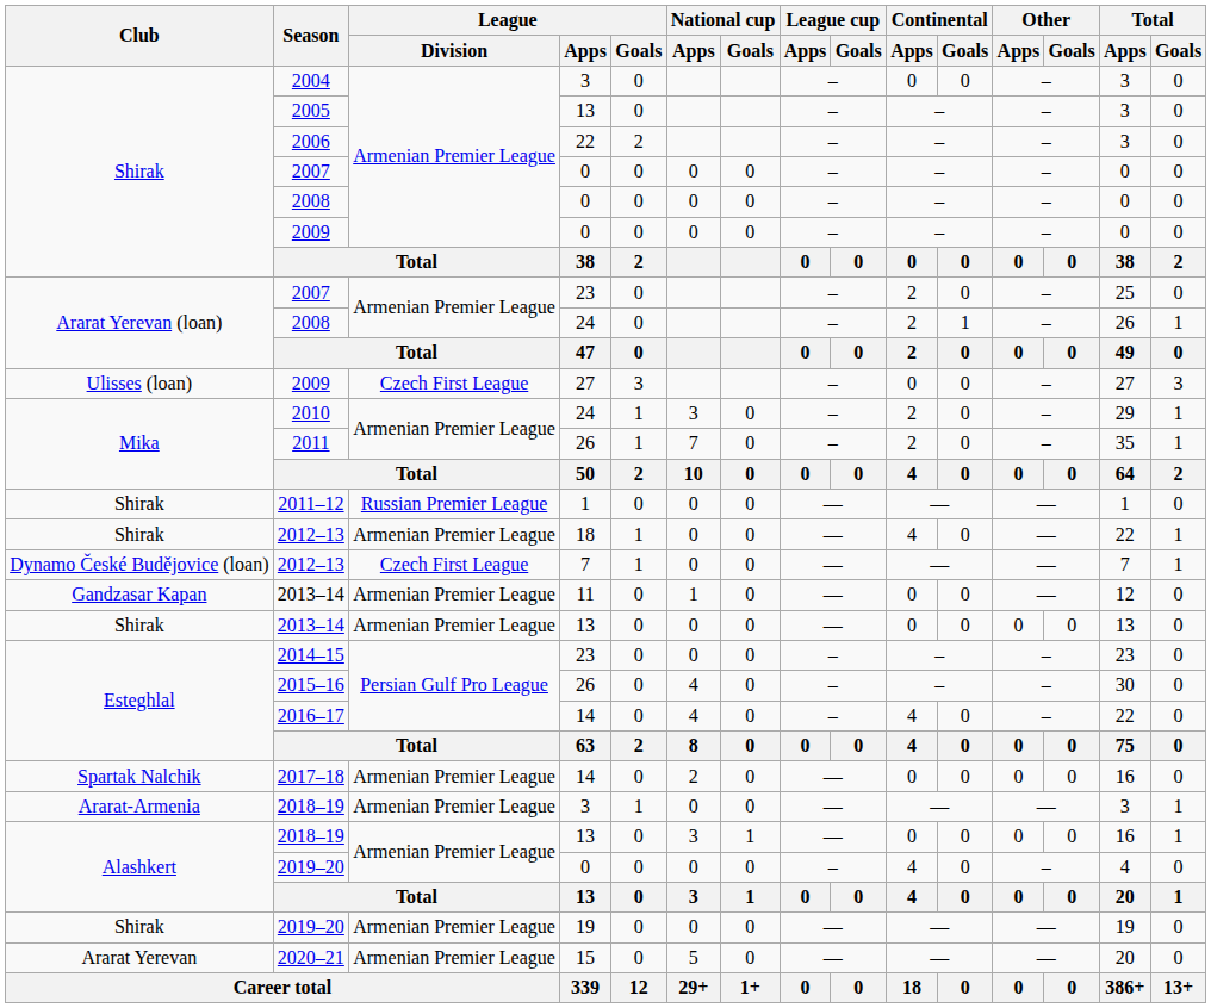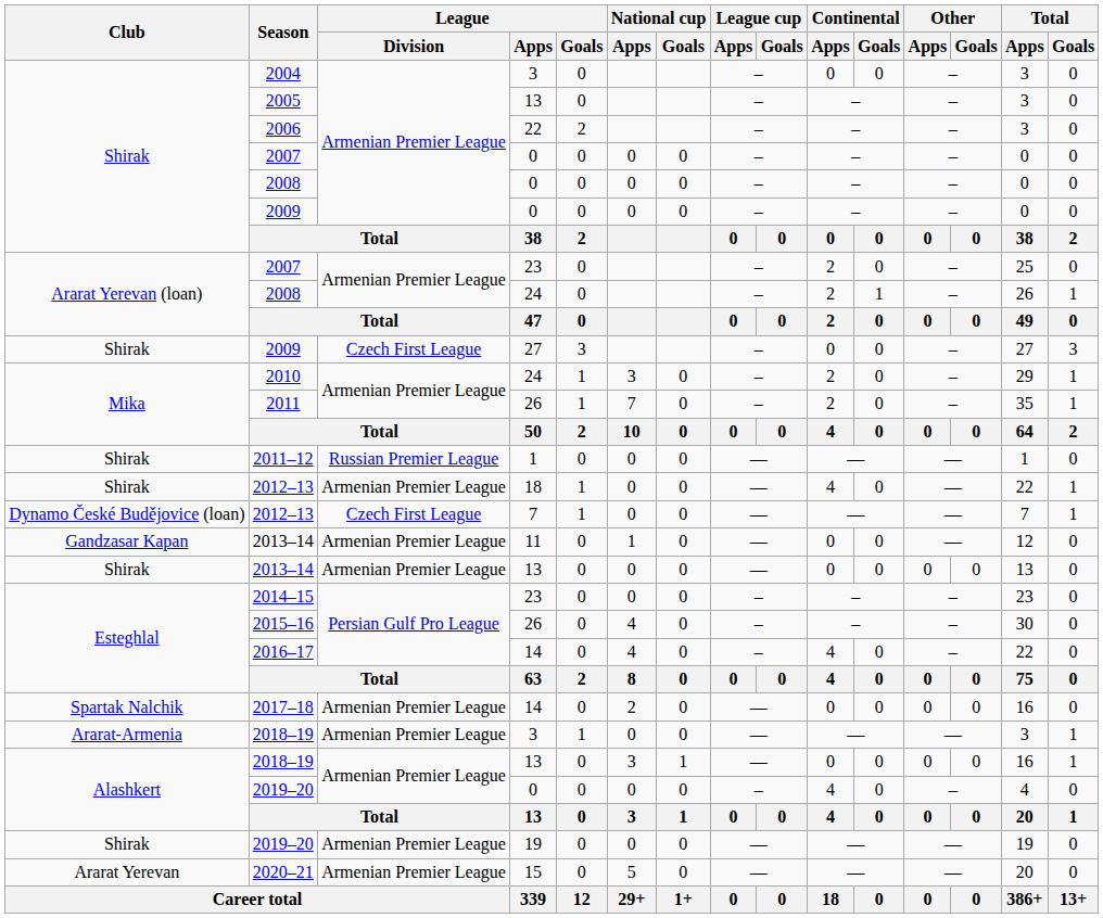2009 / 27 | Club: Ulisses (loan) -> Shirak
